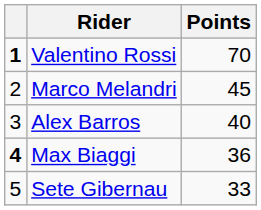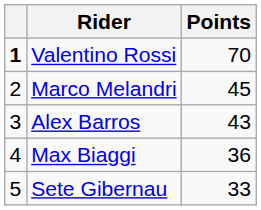Alex Barros | Points: 40 -> 43
Max Biaggi | column 1: bold -> normal
